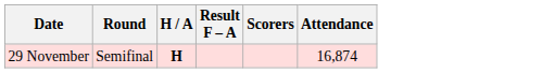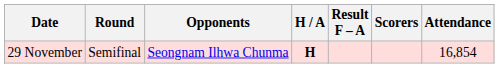+ column: Opponents | Seongnam Ilhwa Chunma
29 November | Attendance: 16,874 -> 16,854
